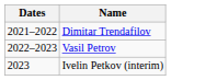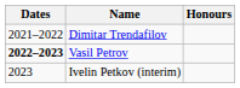+ column: Honours
Vasil Petrov | Dates: normal -> bold
